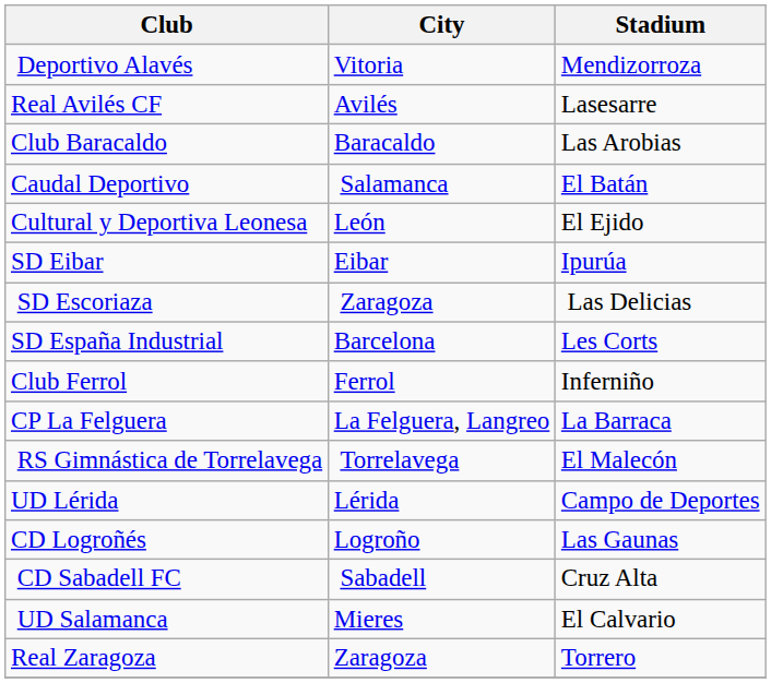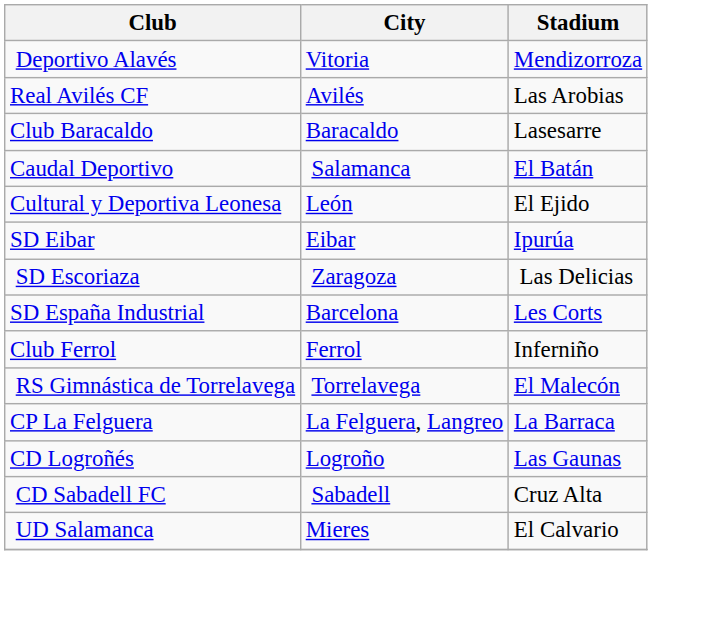Real Avilés CF | Stadium: Lasesarre -> Las Arobias
Club Baracaldo | Stadium: Las Arobias -> Lasesarre
rows swapped: RS Gimnástica de Torrelavega <-> CP La Felguera
- row: UD Lérida | Lérida | Campo de Deportes
- row: Real Zaragoza | Zaragoza | Torrero
